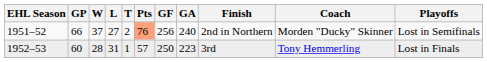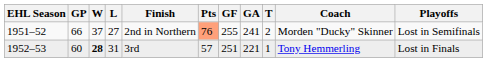columns swapped: T <-> Finish
1951–52 | GF: 256 -> 255
1951–52 | GA: 240 -> 241
1952–53 | W: normal -> bold
1952–53 | GF: 250 -> 251
1952–53 | GA: 223 -> 221
